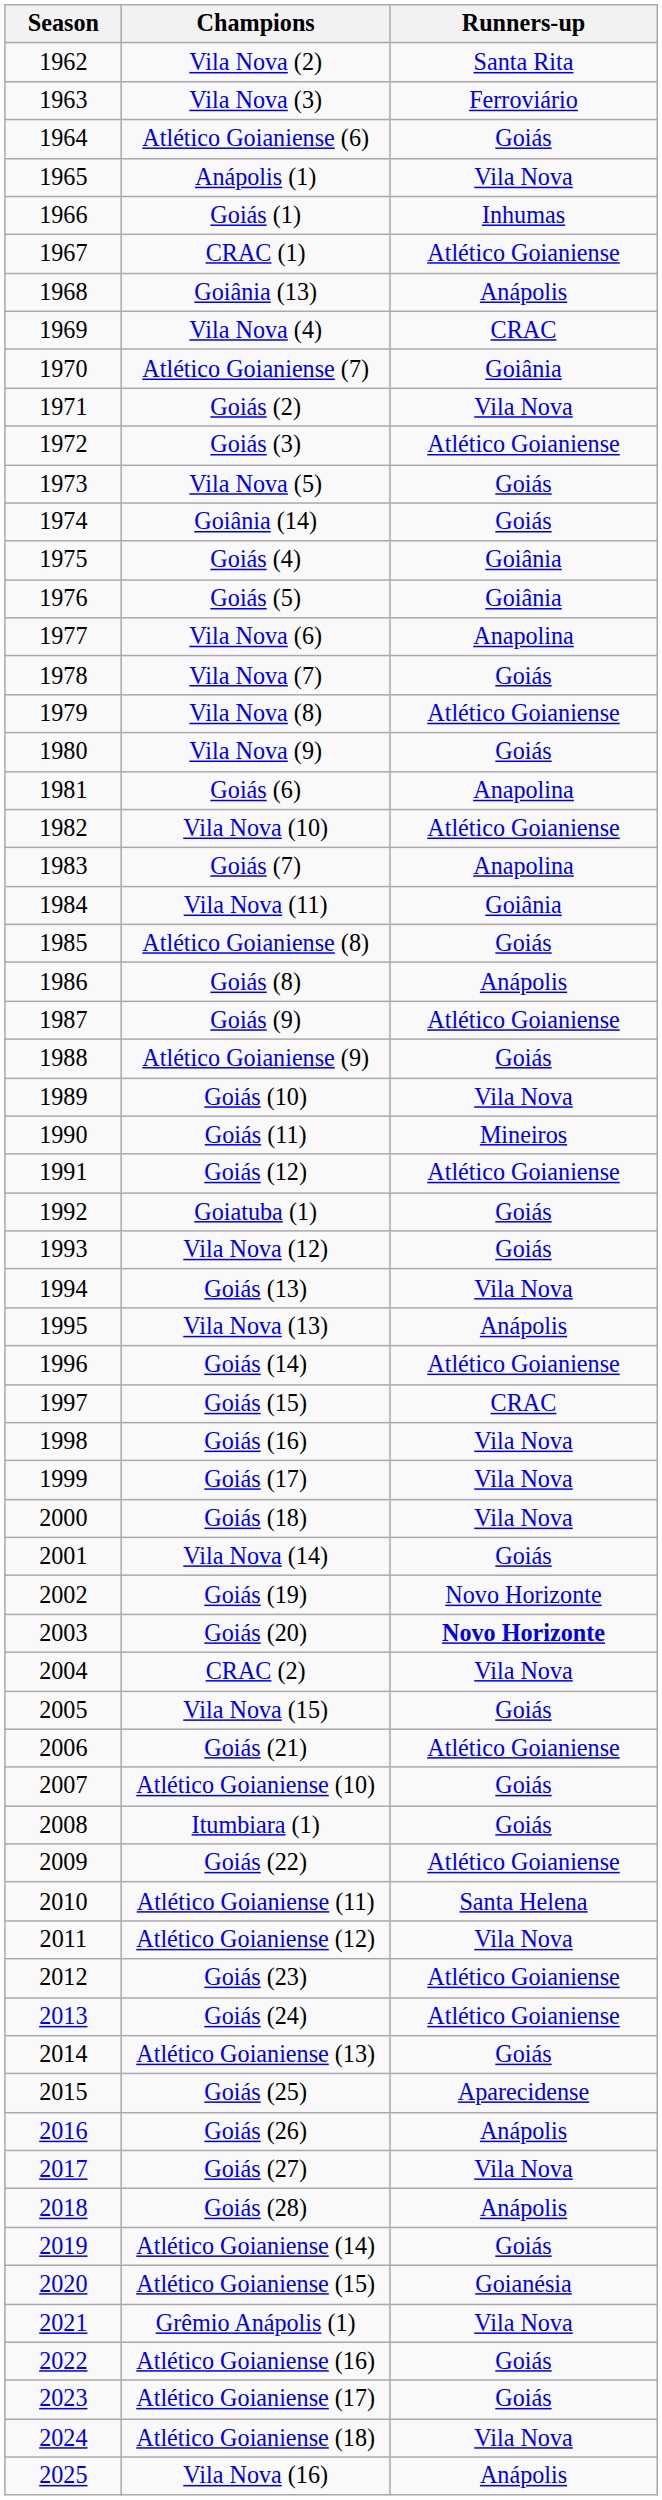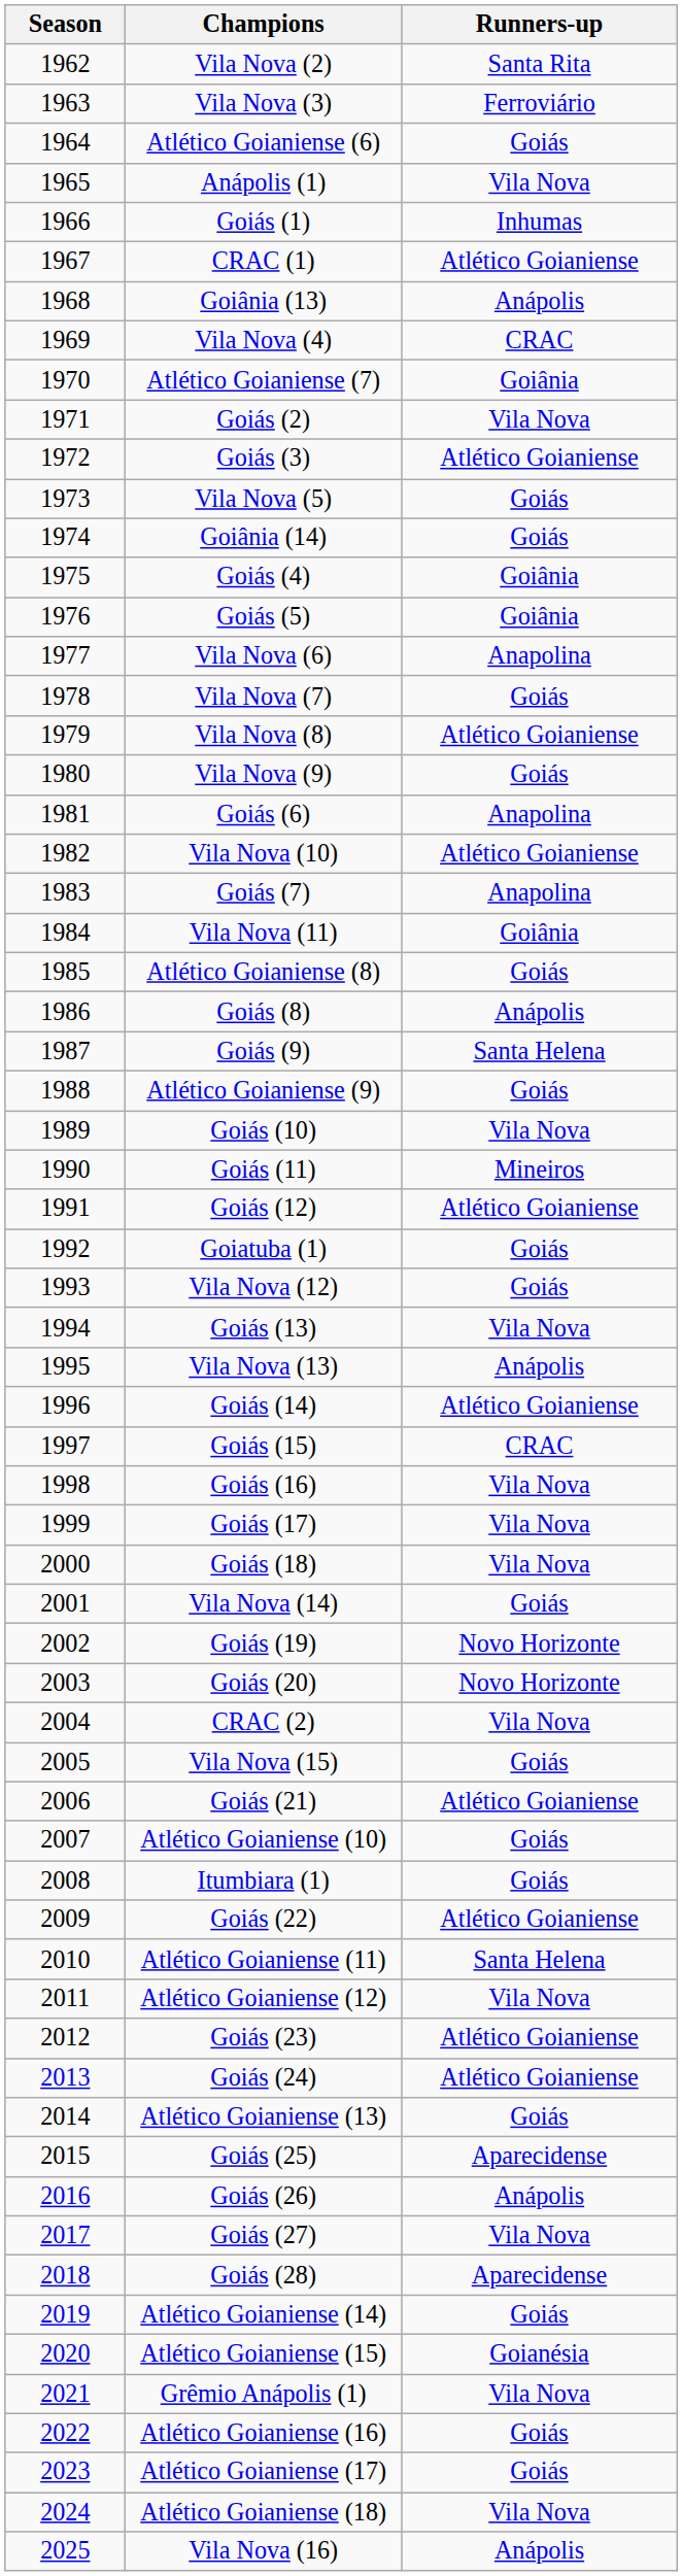Goiás (9) | Runners-up: Atlético Goianiense -> Santa Helena
Goiás (20) | Runners-up: bold -> normal
Goiás (28) | Runners-up: Anápolis -> Aparecidense
